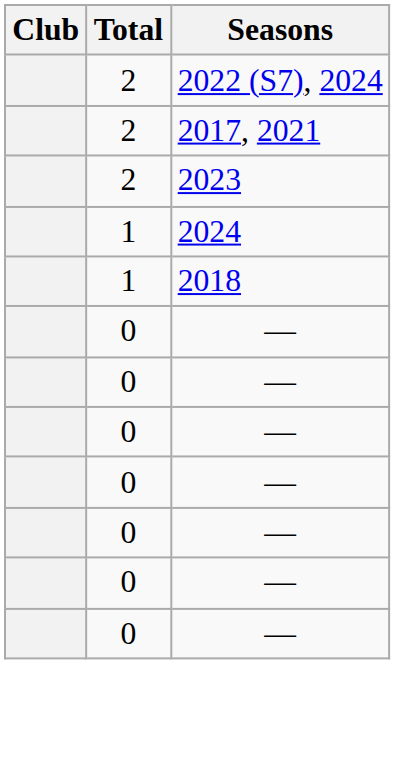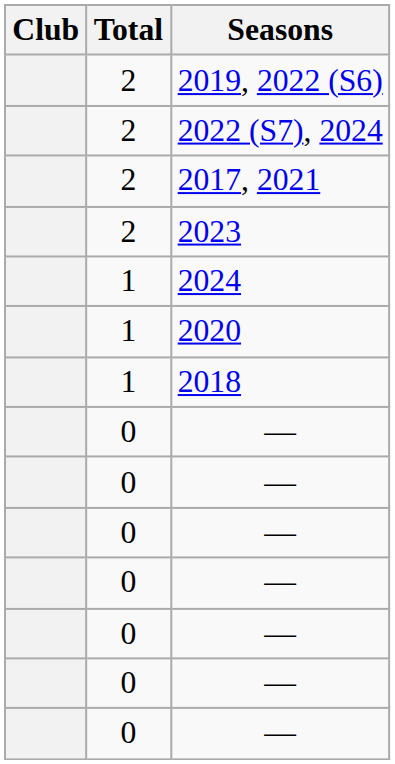+ row: 2 | 2019, 2022 (S6)
+ row: 1 | 2020
